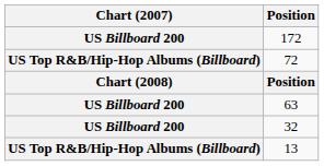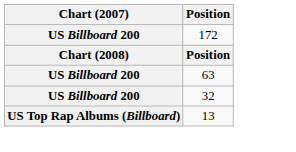- row: US Top R&B/Hip-Hop Albums (Billboard) | 72
13 | Chart (2007): US Top R&B/Hip-Hop Albums (Billboard) -> US Top Rap Albums (Billboard)
